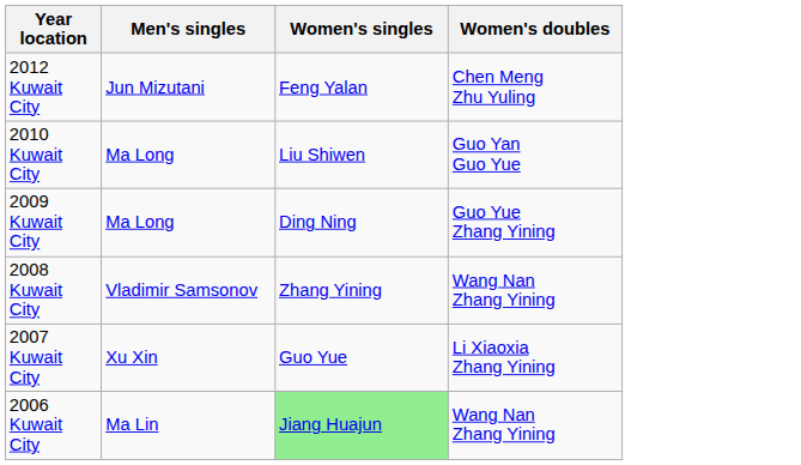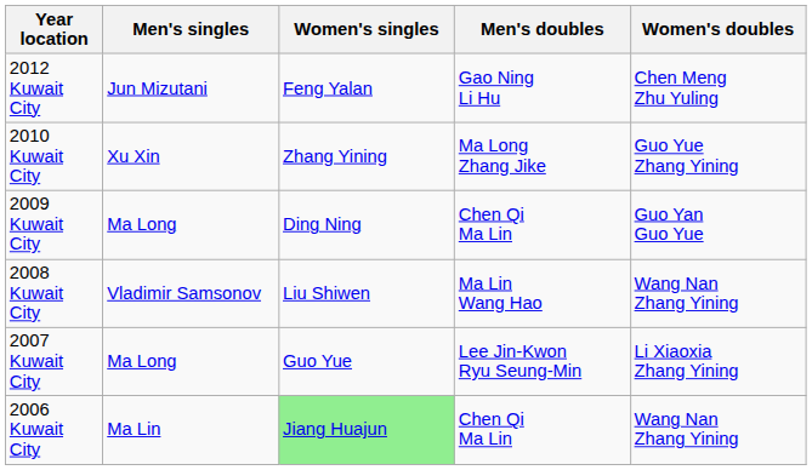+ column: Men's doubles | Gao Ning Li Hu | Ma Long Zhang Jike | Chen Qi Ma Lin | Ma Lin Wang Hao | Lee Jin-Kwon Ryu Seung-Min | Chen Qi Ma Lin
2010 Kuwait City | Men's singles: Ma Long -> Xu Xin
2010 Kuwait City | Women's singles: Liu Shiwen -> Zhang Yining
2010 Kuwait City | Women's doubles: Guo Yan Guo Yue -> Guo Yue Zhang Yining
2009 Kuwait City | Women's doubles: Guo Yue Zhang Yining -> Guo Yan Guo Yue
2008 Kuwait City | Women's singles: Zhang Yining -> Liu Shiwen
2007 Kuwait City | Men's singles: Xu Xin -> Ma Long
